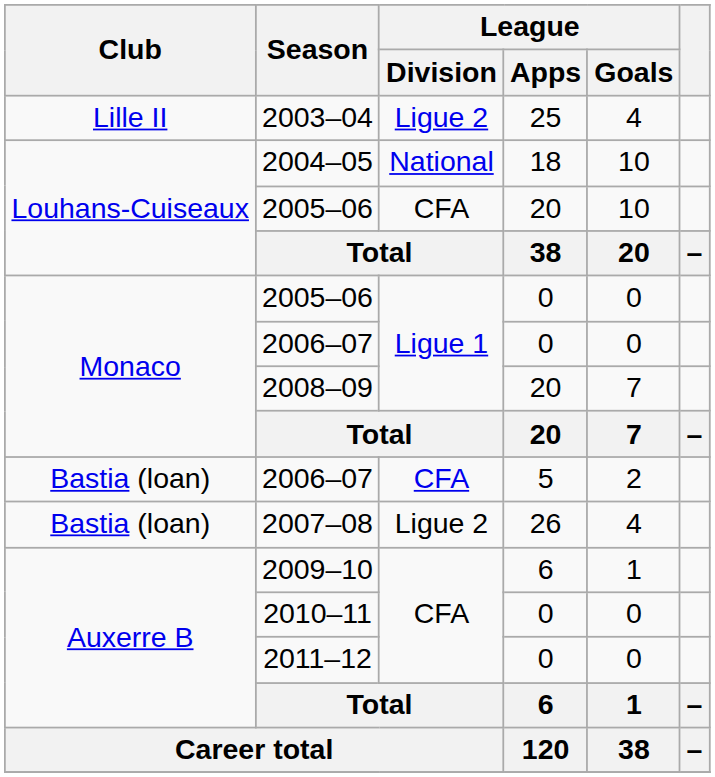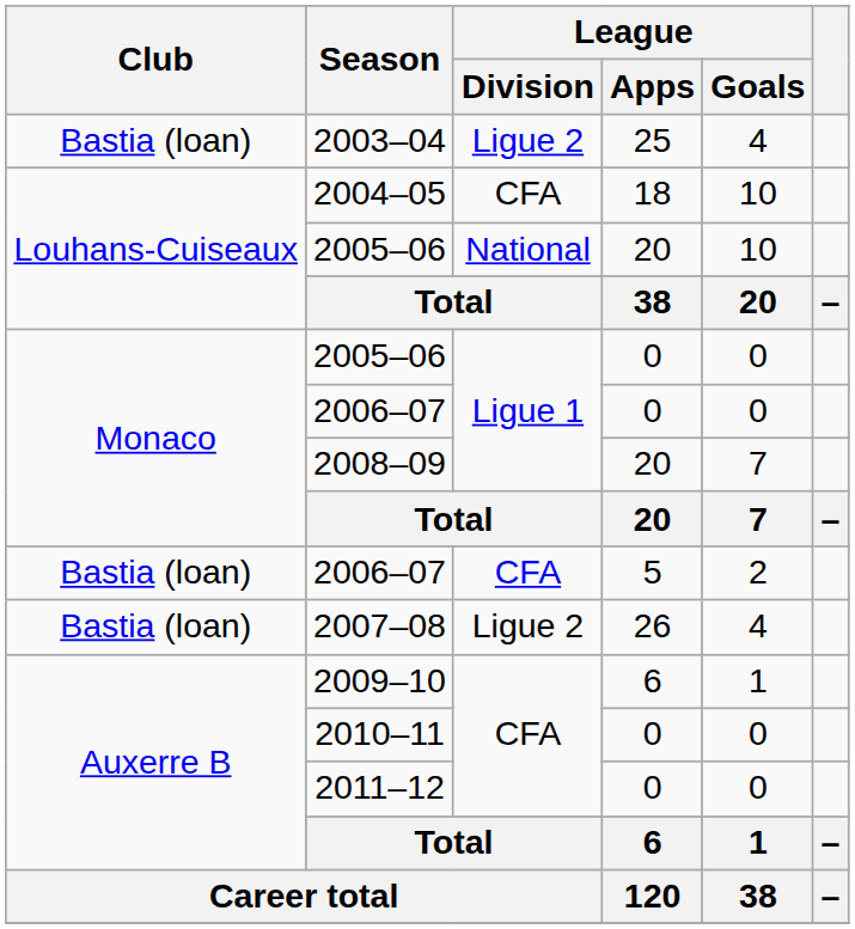2003–04 | Club: Lille II -> Bastia (loan)
2004–05 | League / Division: National -> CFA
2005–06 / 20 | League / Division: CFA -> National
